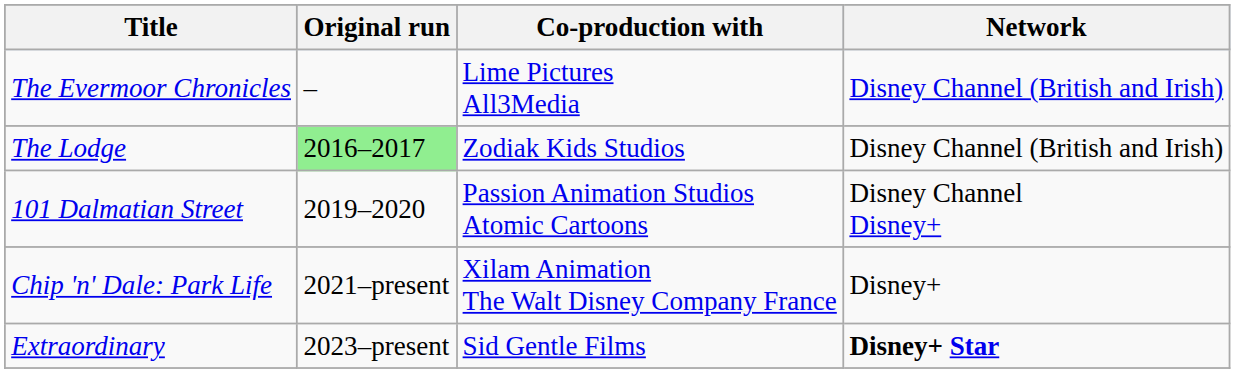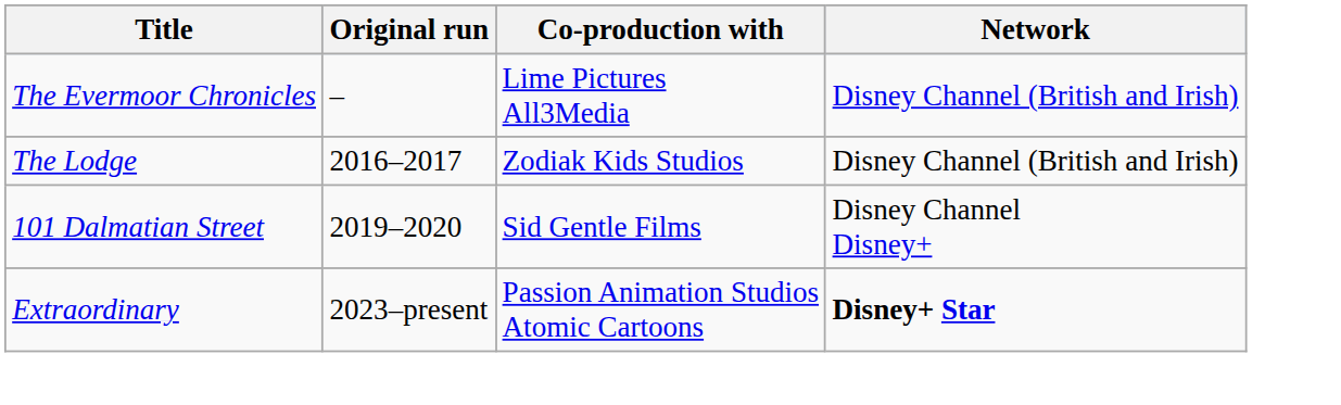The Lodge | Original run: lightgreen background -> no background
101 Dalmatian Street | Co-production with: Passion Animation Studios Atomic Cartoons -> Sid Gentle Films
- row: Chip 'n' Dale: Park Life | 2021–present | Xilam Animation The Walt Disney Company France | Disney+
Extraordinary | Co-production with: Sid Gentle Films -> Passion Animation Studios Atomic Cartoons
